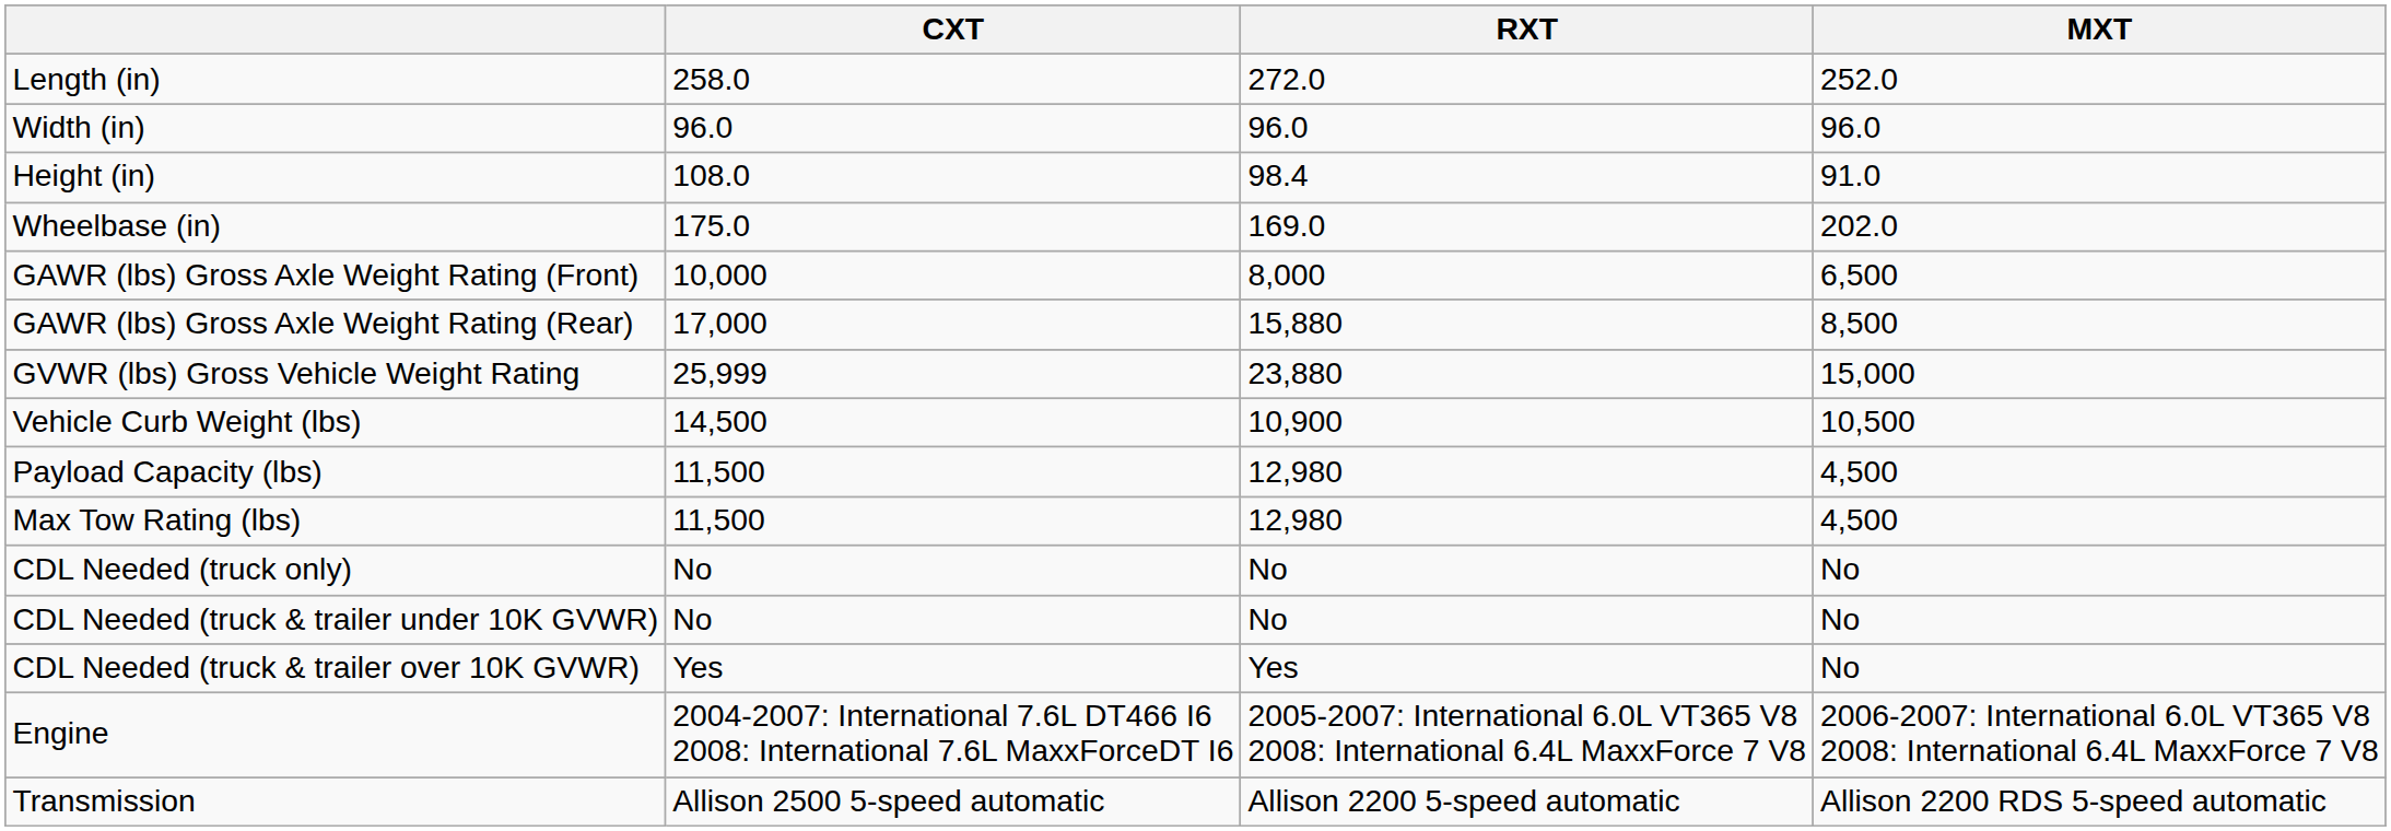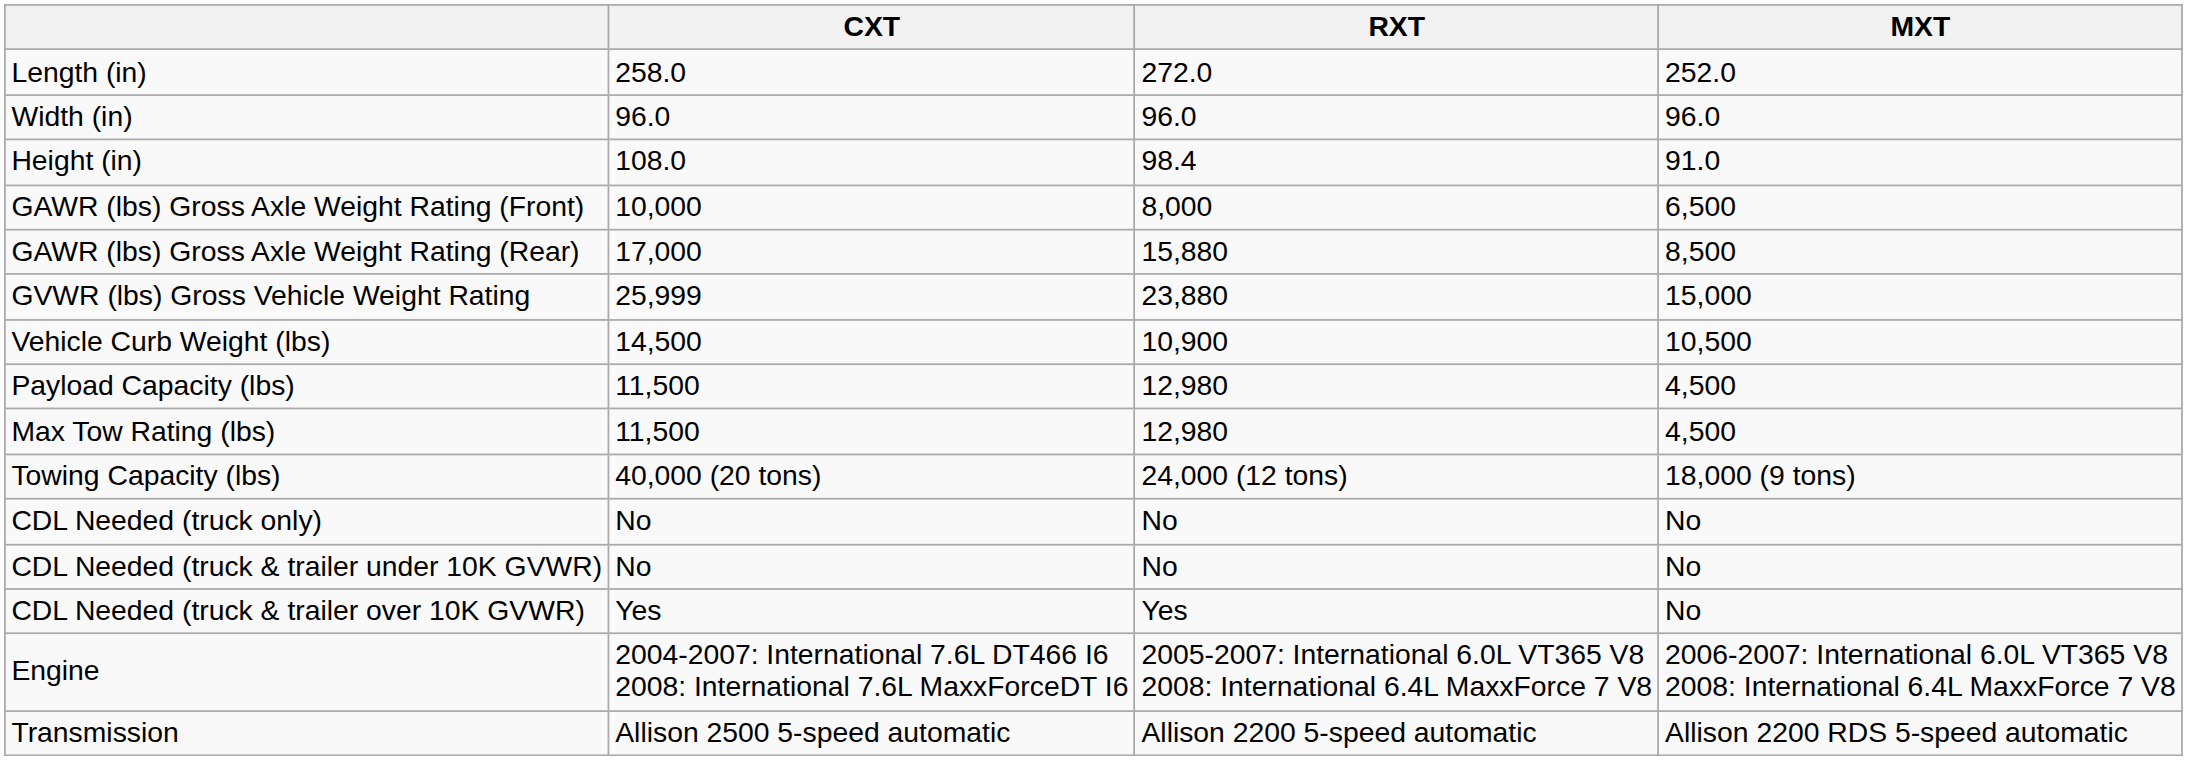- row: Wheelbase (in) | 175.0 | 169.0 | 202.0
+ row: Towing Capacity (lbs) | 40,000 (20 tons) | 24,000 (12 tons) | 18,000 (9 tons)
